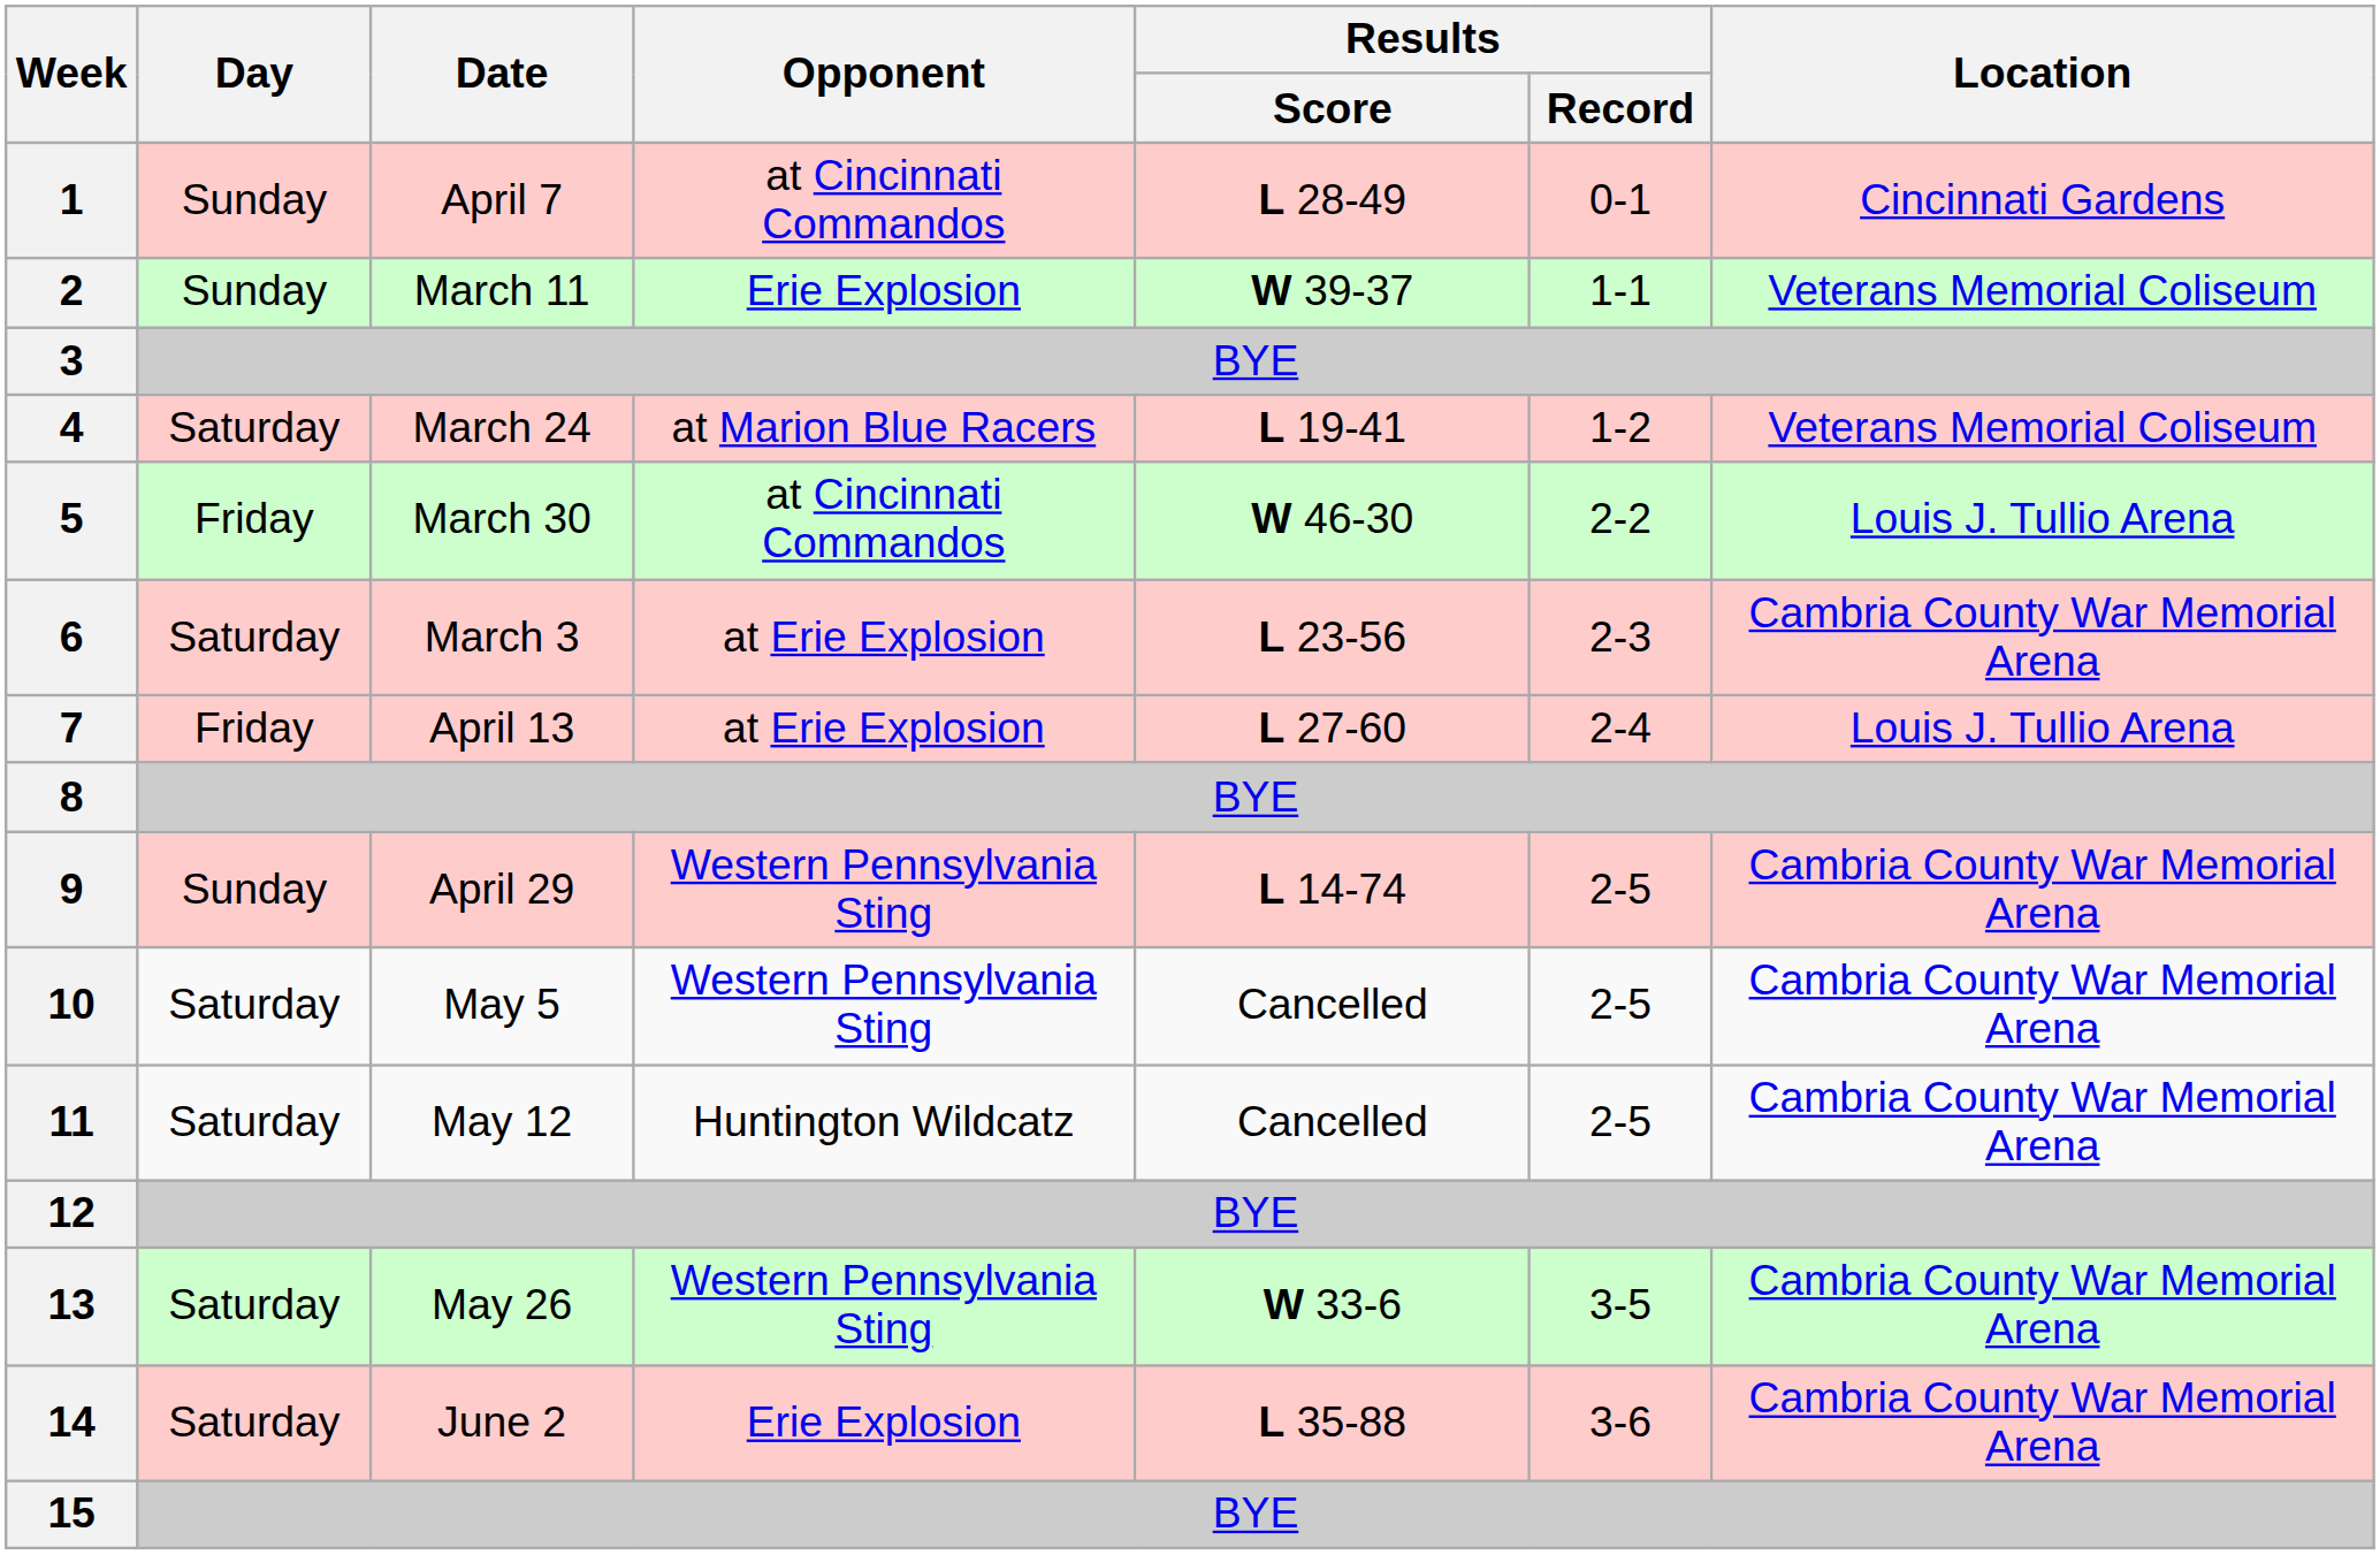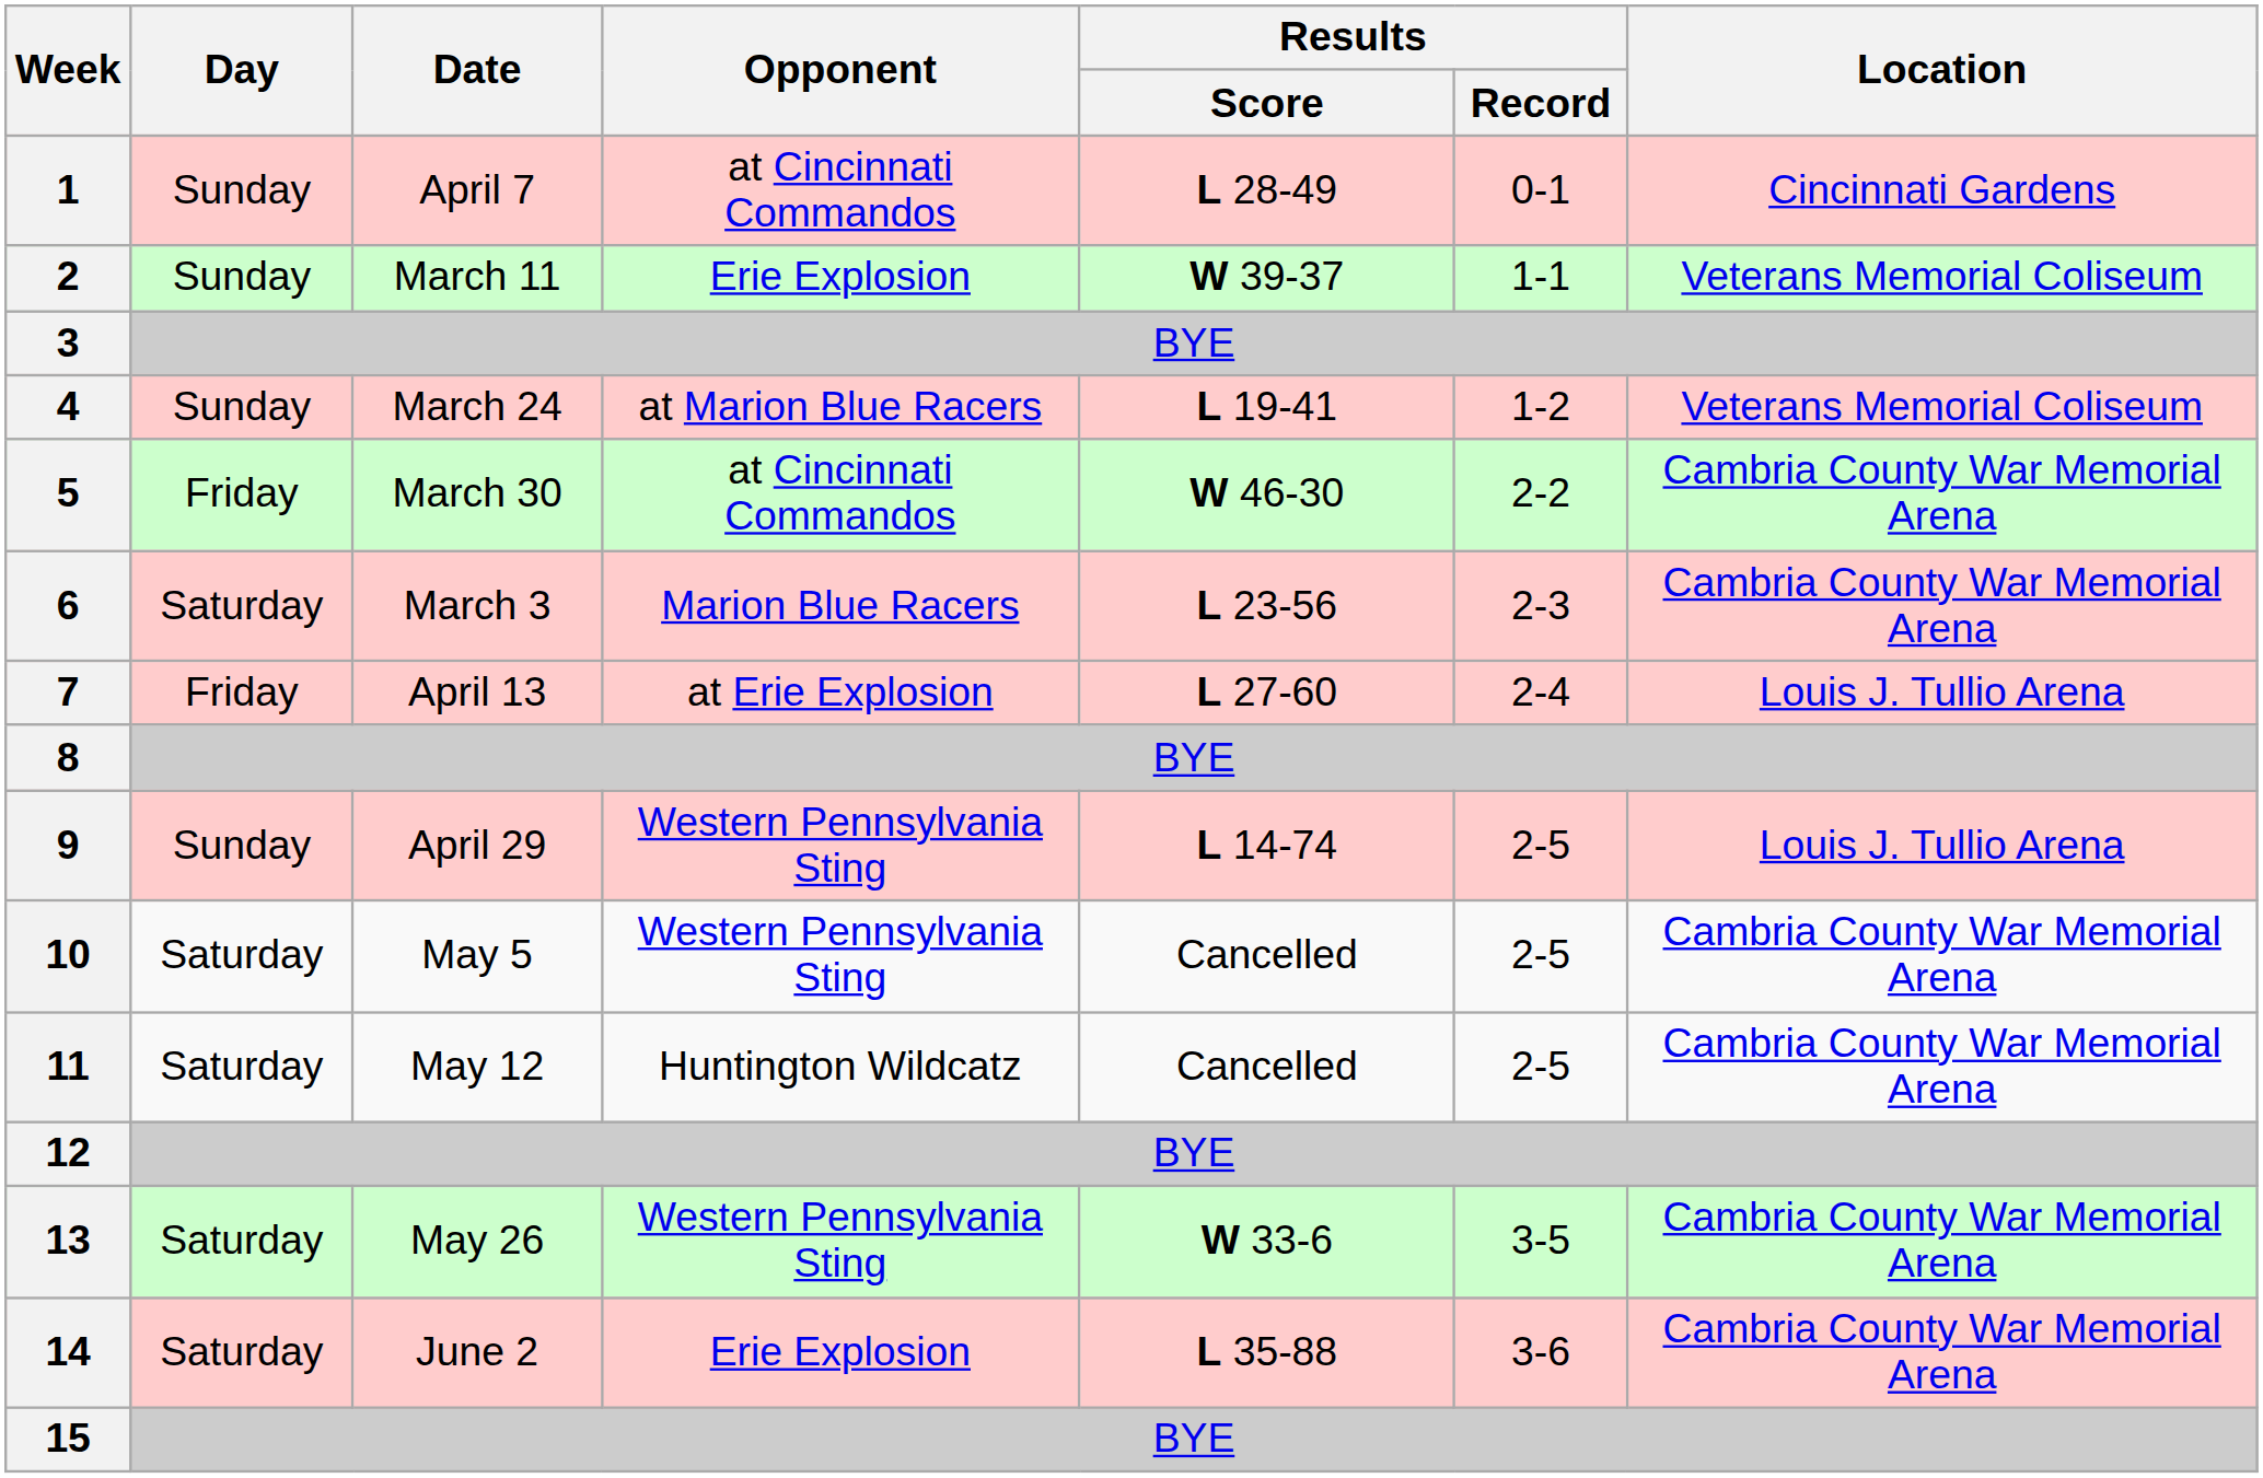4 | Day: Saturday -> Sunday
5 | Location: Louis J. Tullio Arena -> Cambria County War Memorial Arena
6 | Opponent: at Erie Explosion -> Marion Blue Racers
9 | Location: Cambria County War Memorial Arena -> Louis J. Tullio Arena
